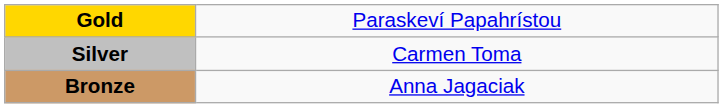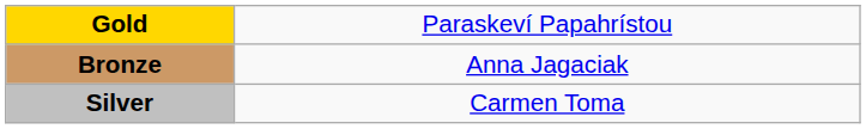rows swapped: Silver <-> Bronze
